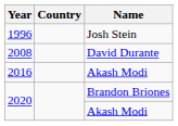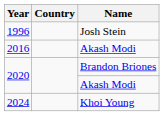- row: 2008 | David Durante
+ row: 2024 | Khoi Young
